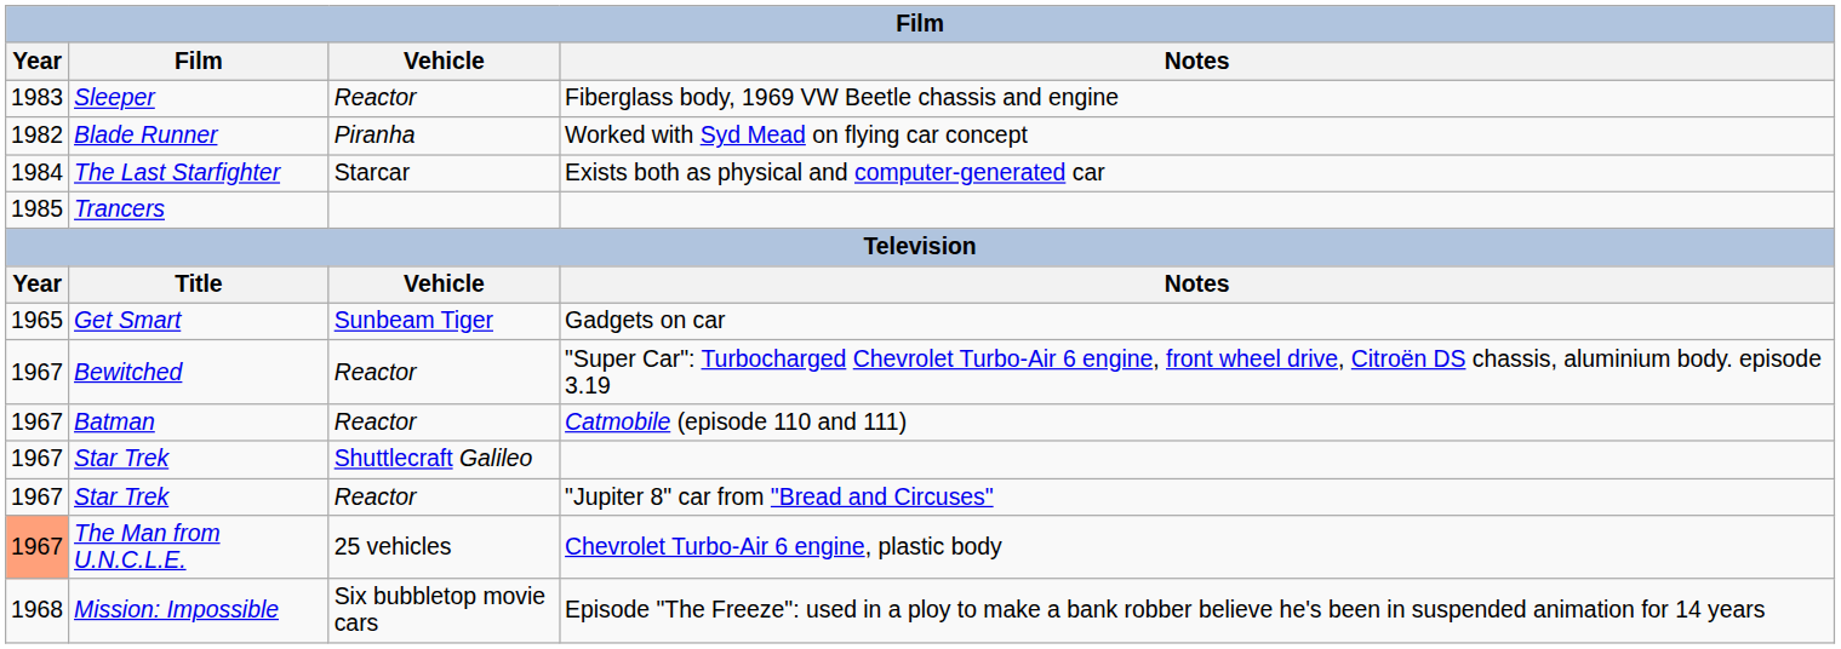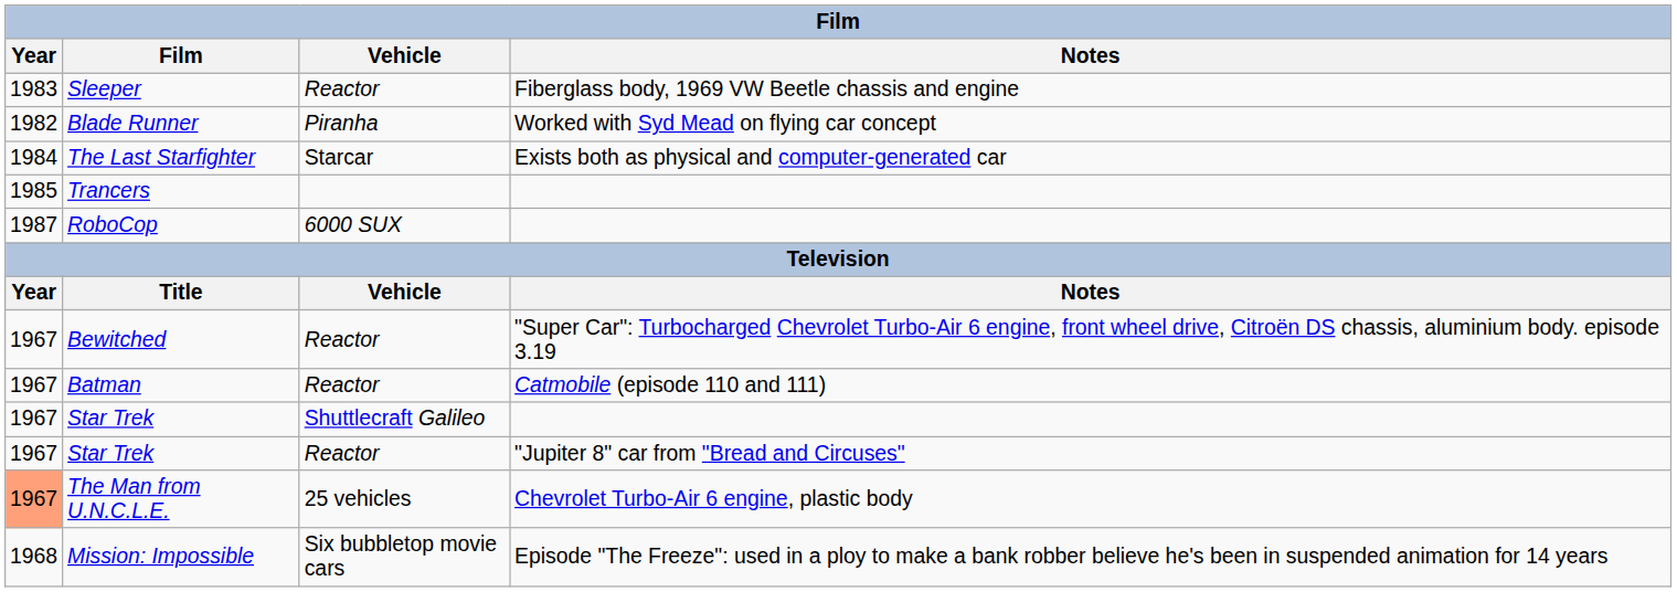+ row: 1987 | RoboCop | 6000 SUX
- row: 1965 | Get Smart | Sunbeam Tiger | Gadgets on car
